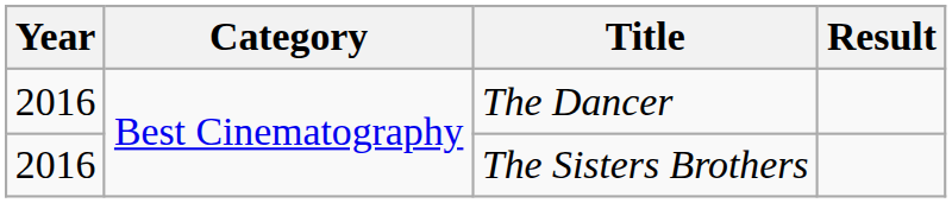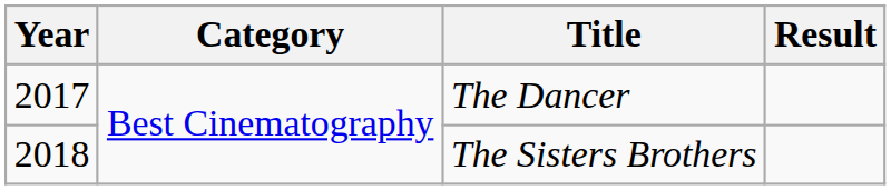The Dancer | Year: 2016 -> 2017
The Sisters Brothers | Year: 2016 -> 2018
